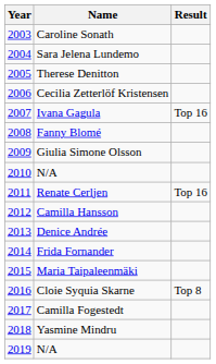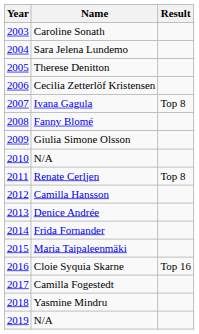Ivana Gagula | Result: Top 16 -> Top 8
Renate Cerljen | Result: Top 16 -> Top 8
Cloie Syquia Skarne | Result: Top 8 -> Top 16
